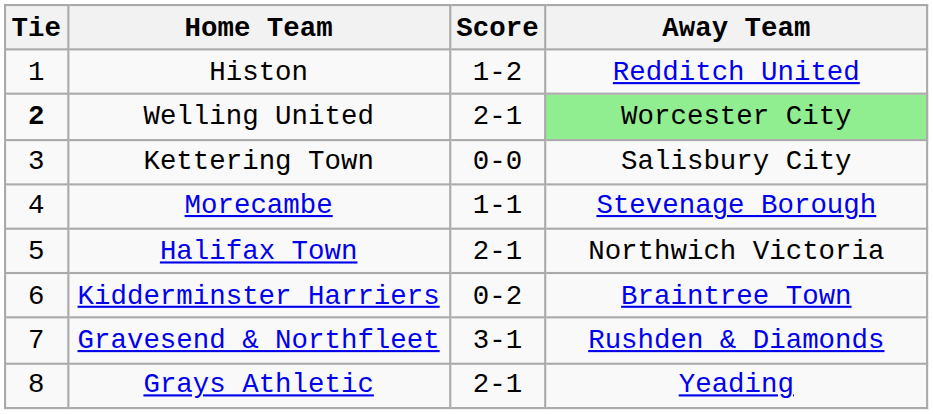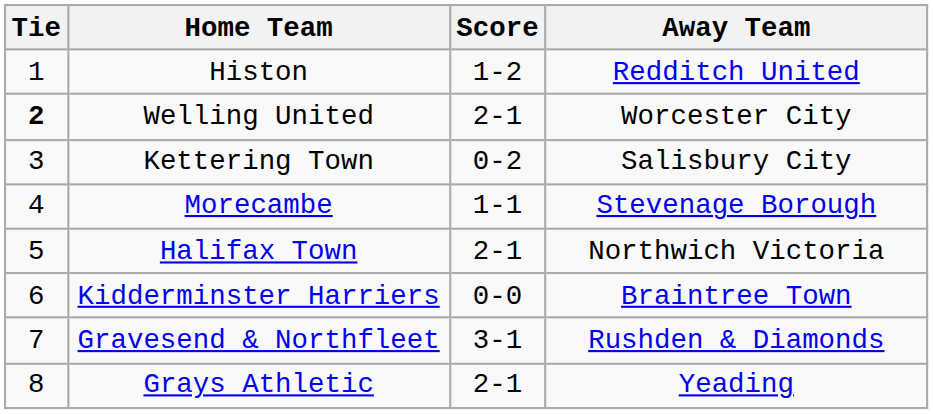Welling United | Away Team: lightgreen background -> no background
Kettering Town | Score: 0-0 -> 0-2
Kidderminster Harriers | Score: 0-2 -> 0-0
